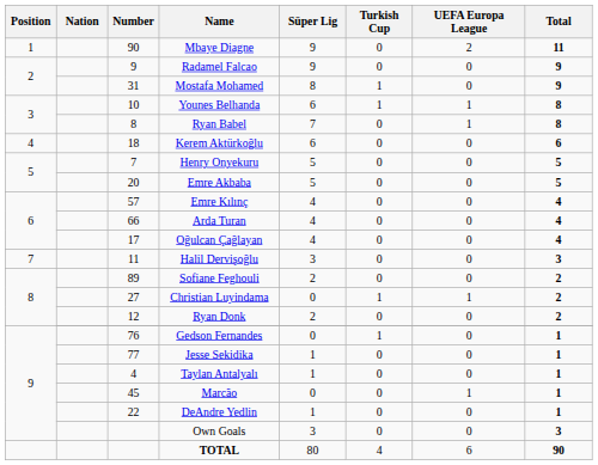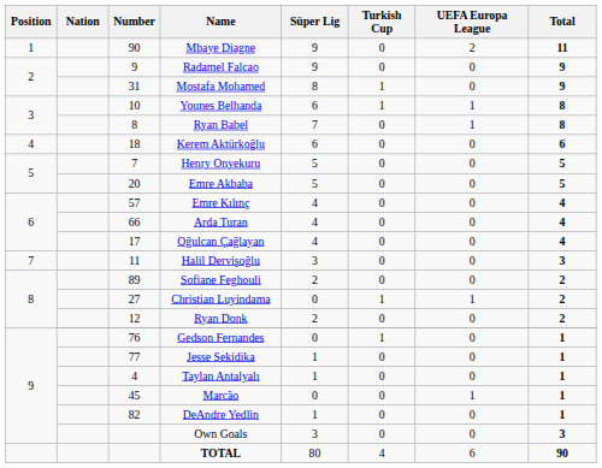DeAndre Yedlin | Number: 22 -> 82
